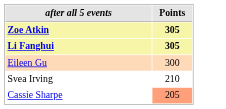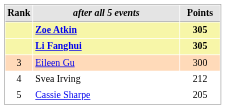+ column: Rank | 3 | 4 | 5
Svea Irving | Points: 210 -> 212
Cassie Sharpe | Points: lightsalmon background -> no background
